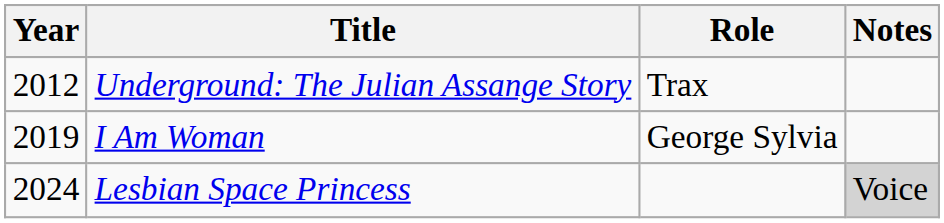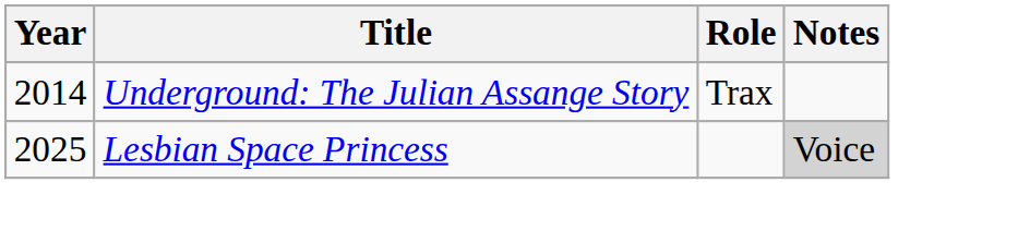Underground: The Julian Assange Story | Year: 2012 -> 2014
- row: 2019 | I Am Woman | George Sylvia
Lesbian Space Princess | Year: 2024 -> 2025
